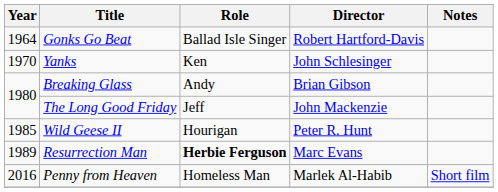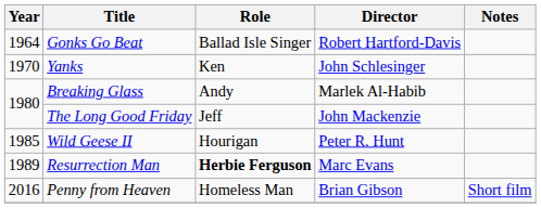Breaking Glass | Director: Brian Gibson -> Marlek Al-Habib
Penny from Heaven | Director: Marlek Al-Habib -> Brian Gibson
